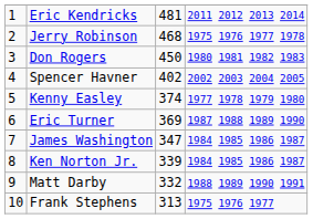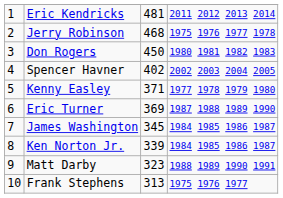Kenny Easley | column 3: 374 -> 371
James Washington | column 3: 347 -> 345
Matt Darby | column 3: 332 -> 323
